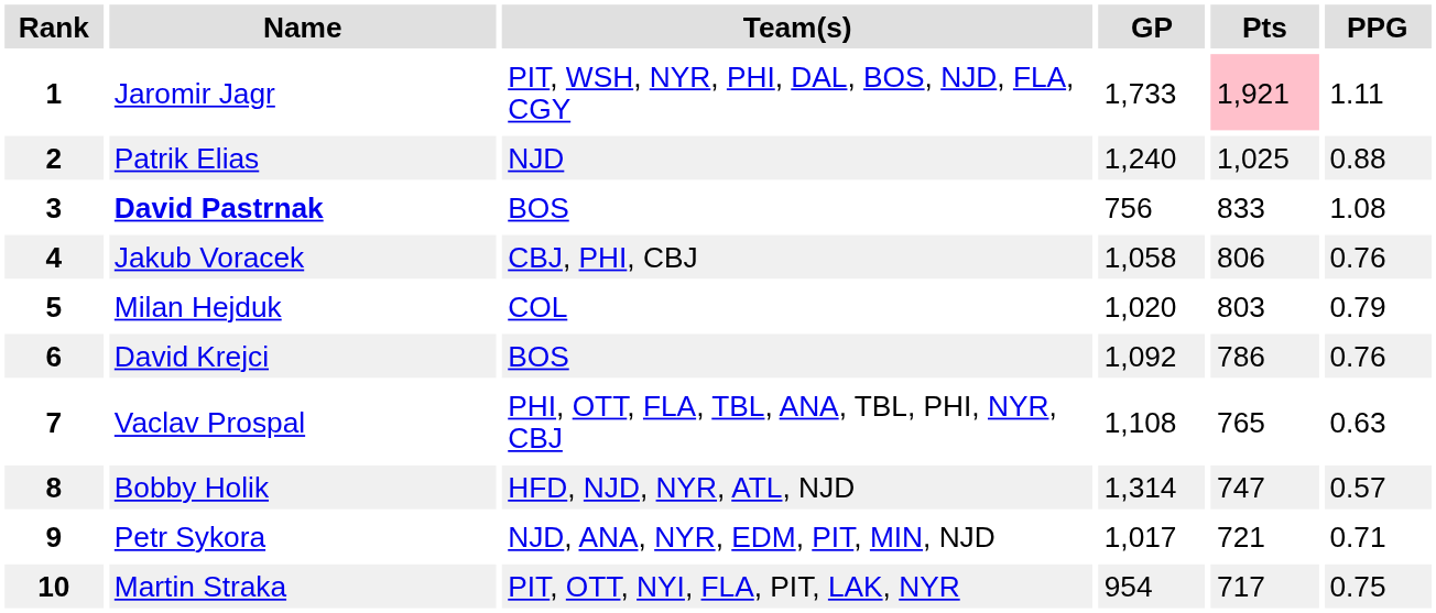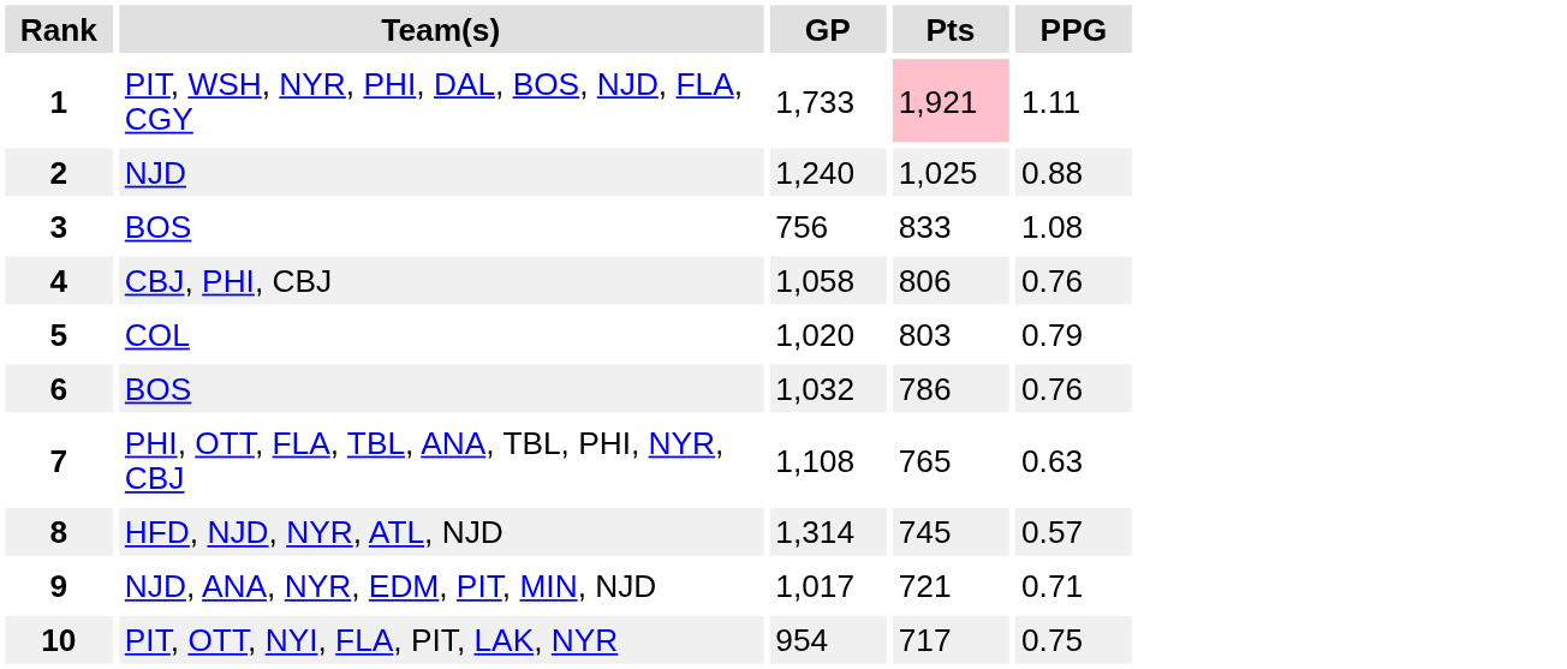- column: Name | Jaromir Jagr | Patrik Elias | David Pastrnak | Jakub Voracek | Milan Hejduk | David Krejci | Vaclav Prospal | Bobby Holik | Petr Sykora | Martin Straka
6 | GP: 1,092 -> 1,032
8 | Pts: 747 -> 745
